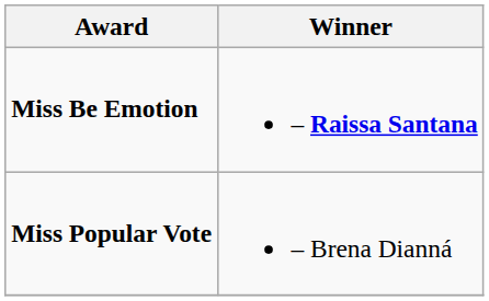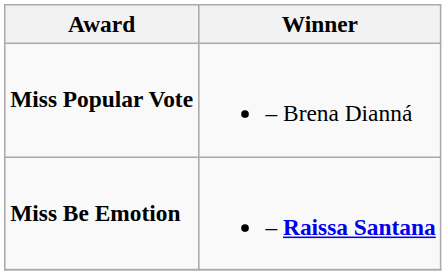rows swapped: Miss Be Emotion <-> Miss Popular Vote
